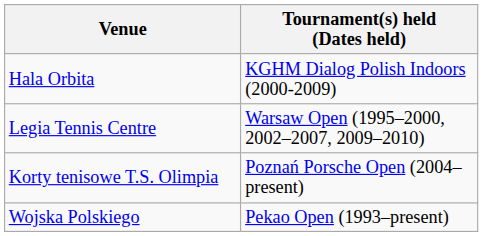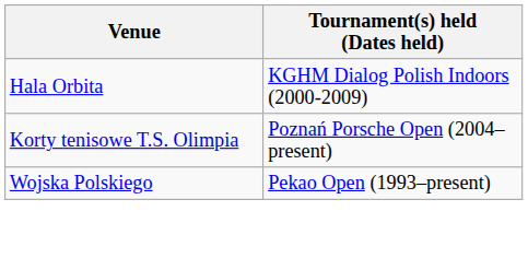- row: Legia Tennis Centre | Warsaw Open (1995–2000, 2002–2007, 2009–2010)
